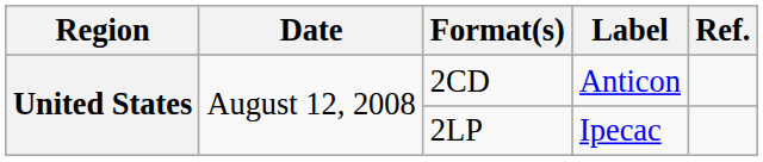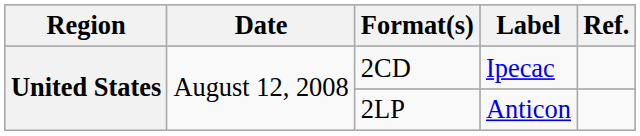2CD | Label: Anticon -> Ipecac
2LP | Label: Ipecac -> Anticon
